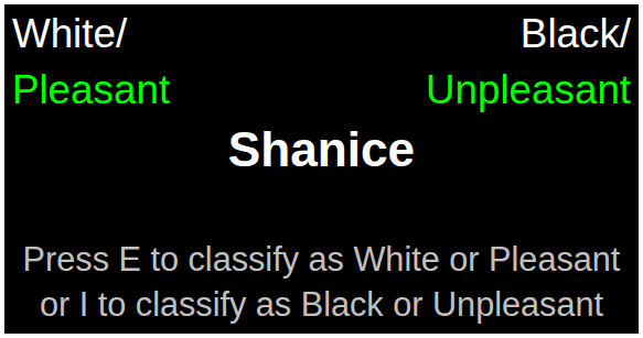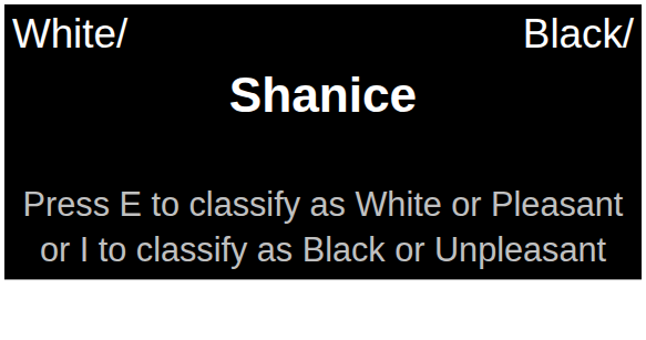- row: Pleasant | Unpleasant
